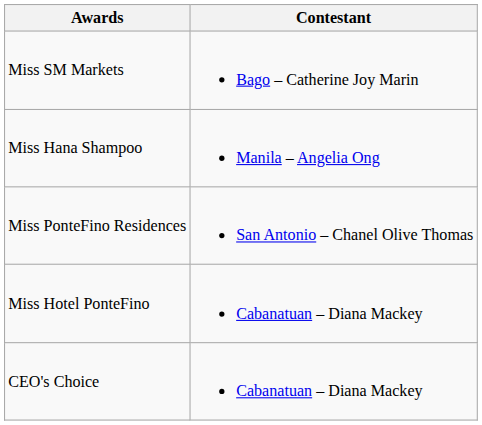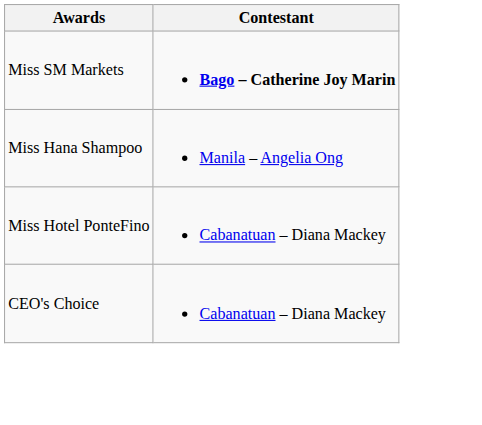Miss SM Markets | Contestant: normal -> bold
- row: Miss PonteFino Residences | San Antonio – Chanel Olive Thomas
